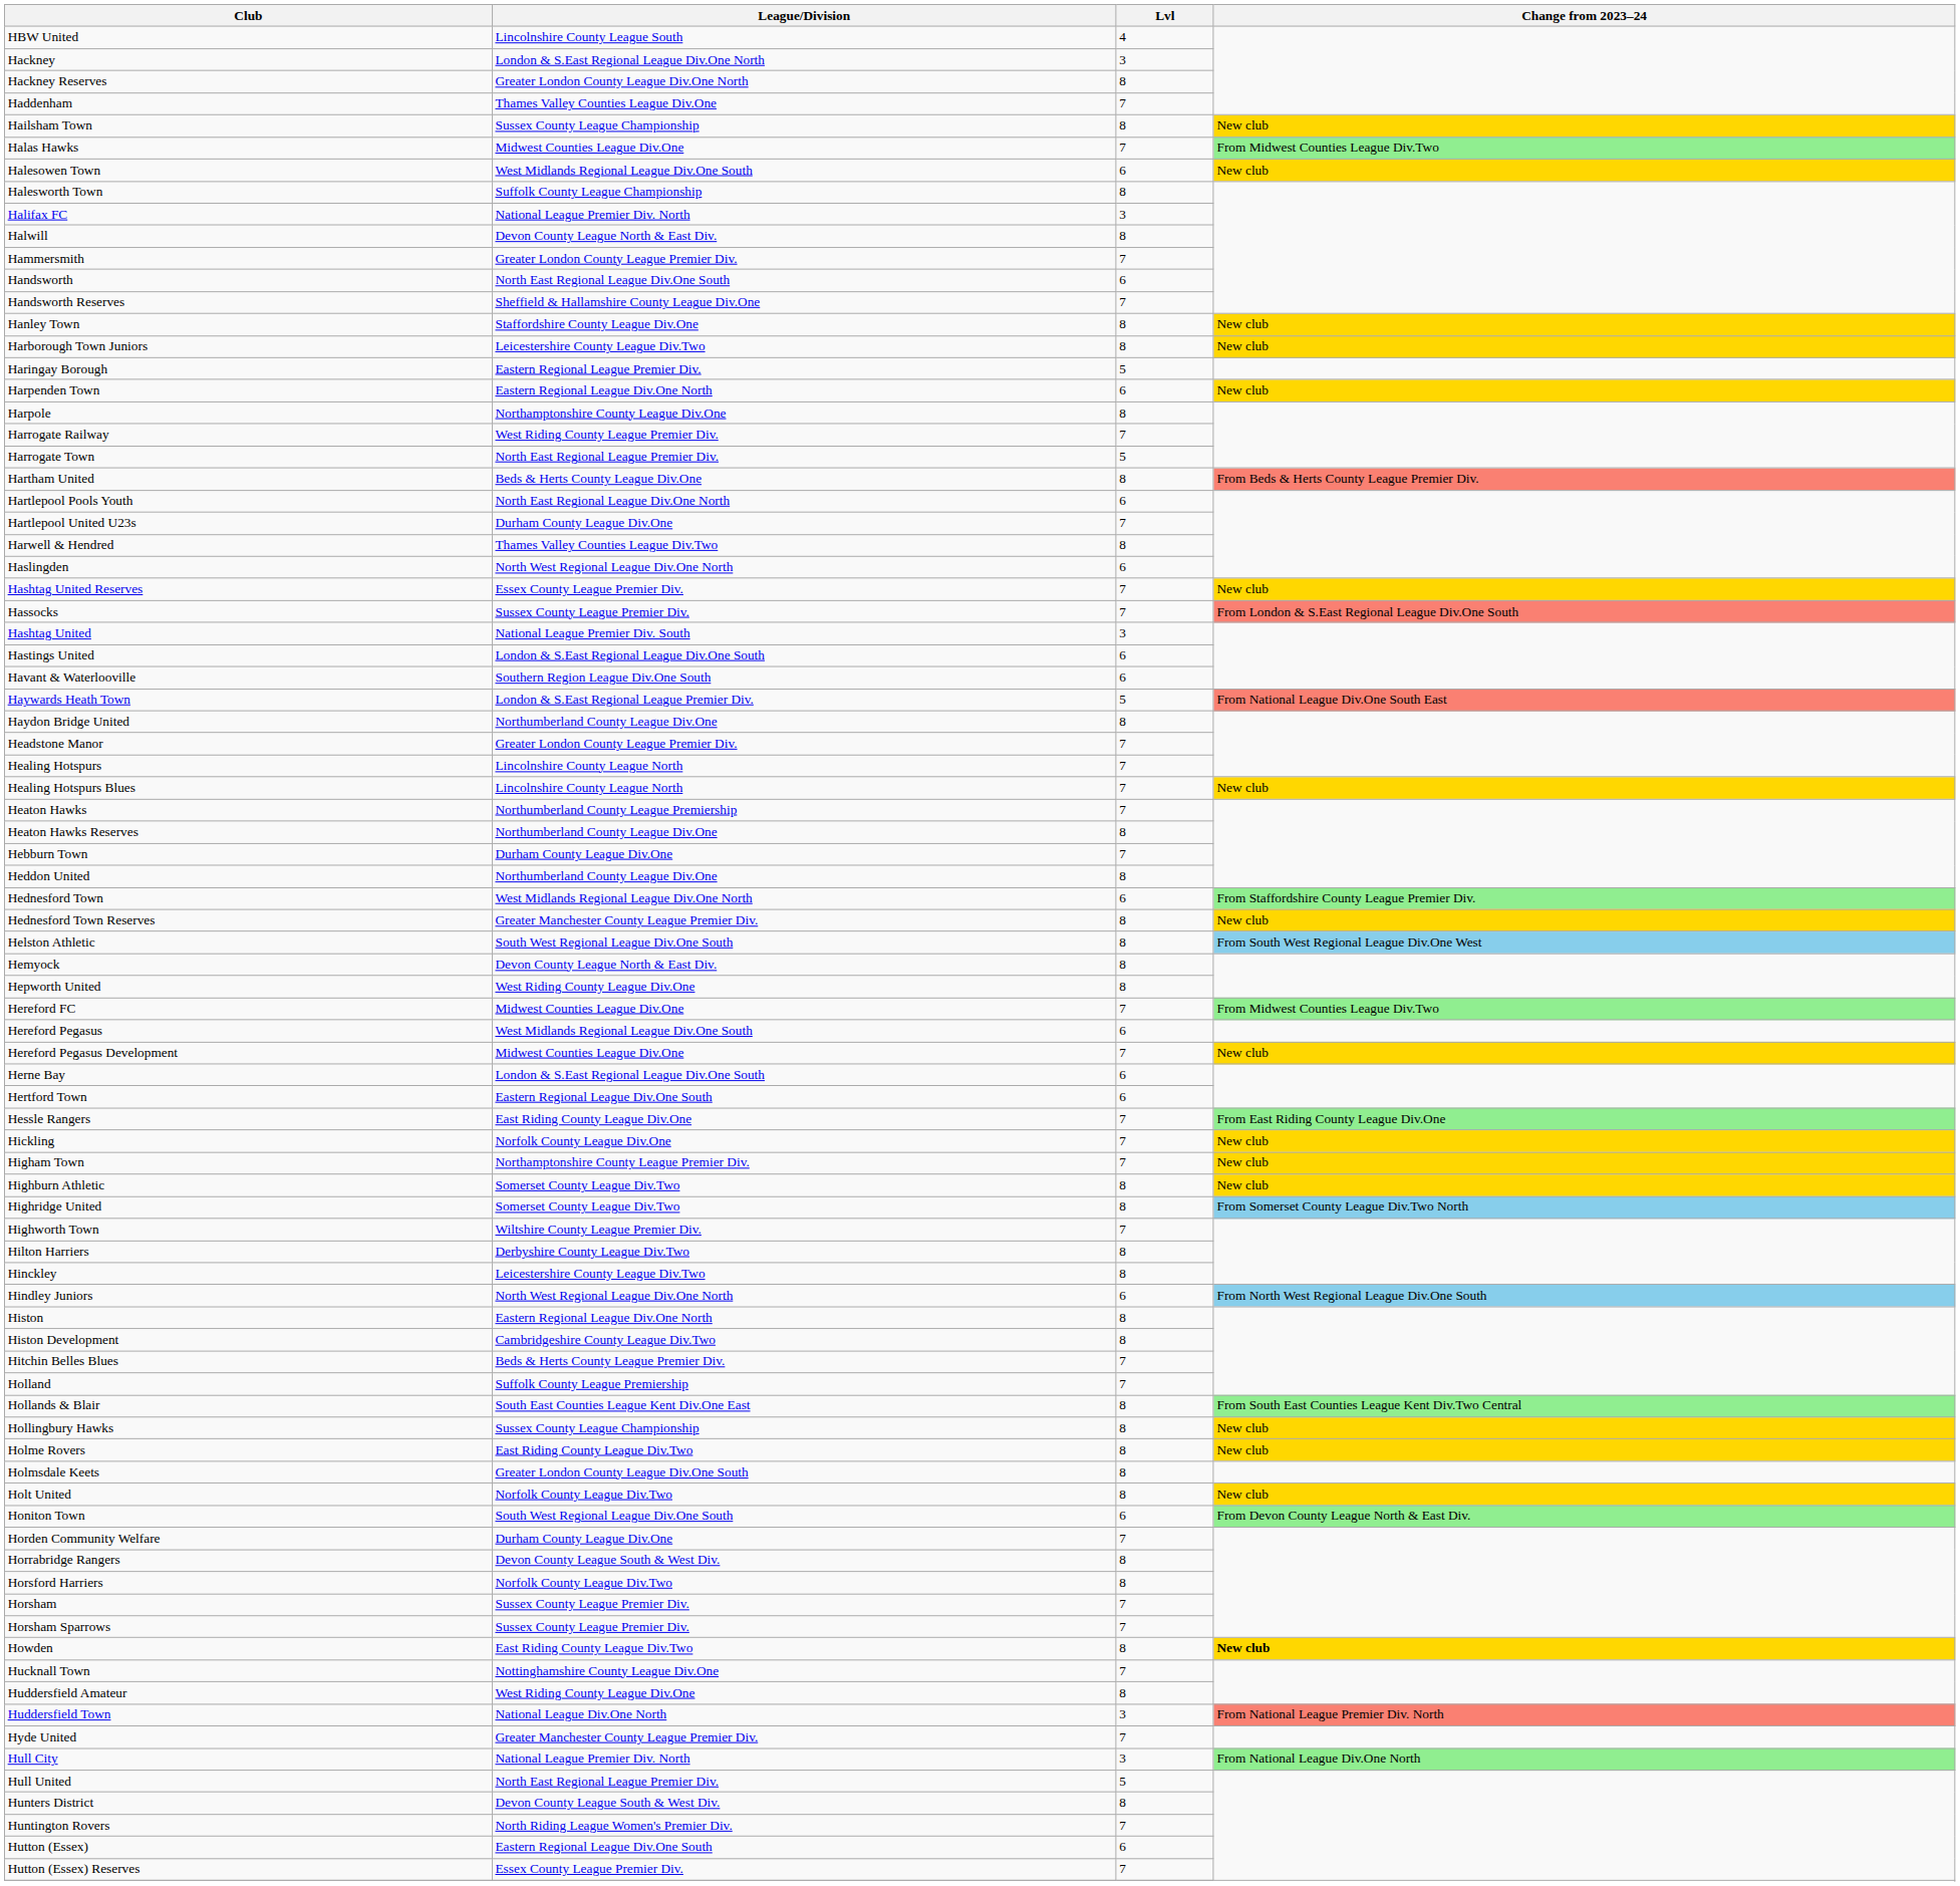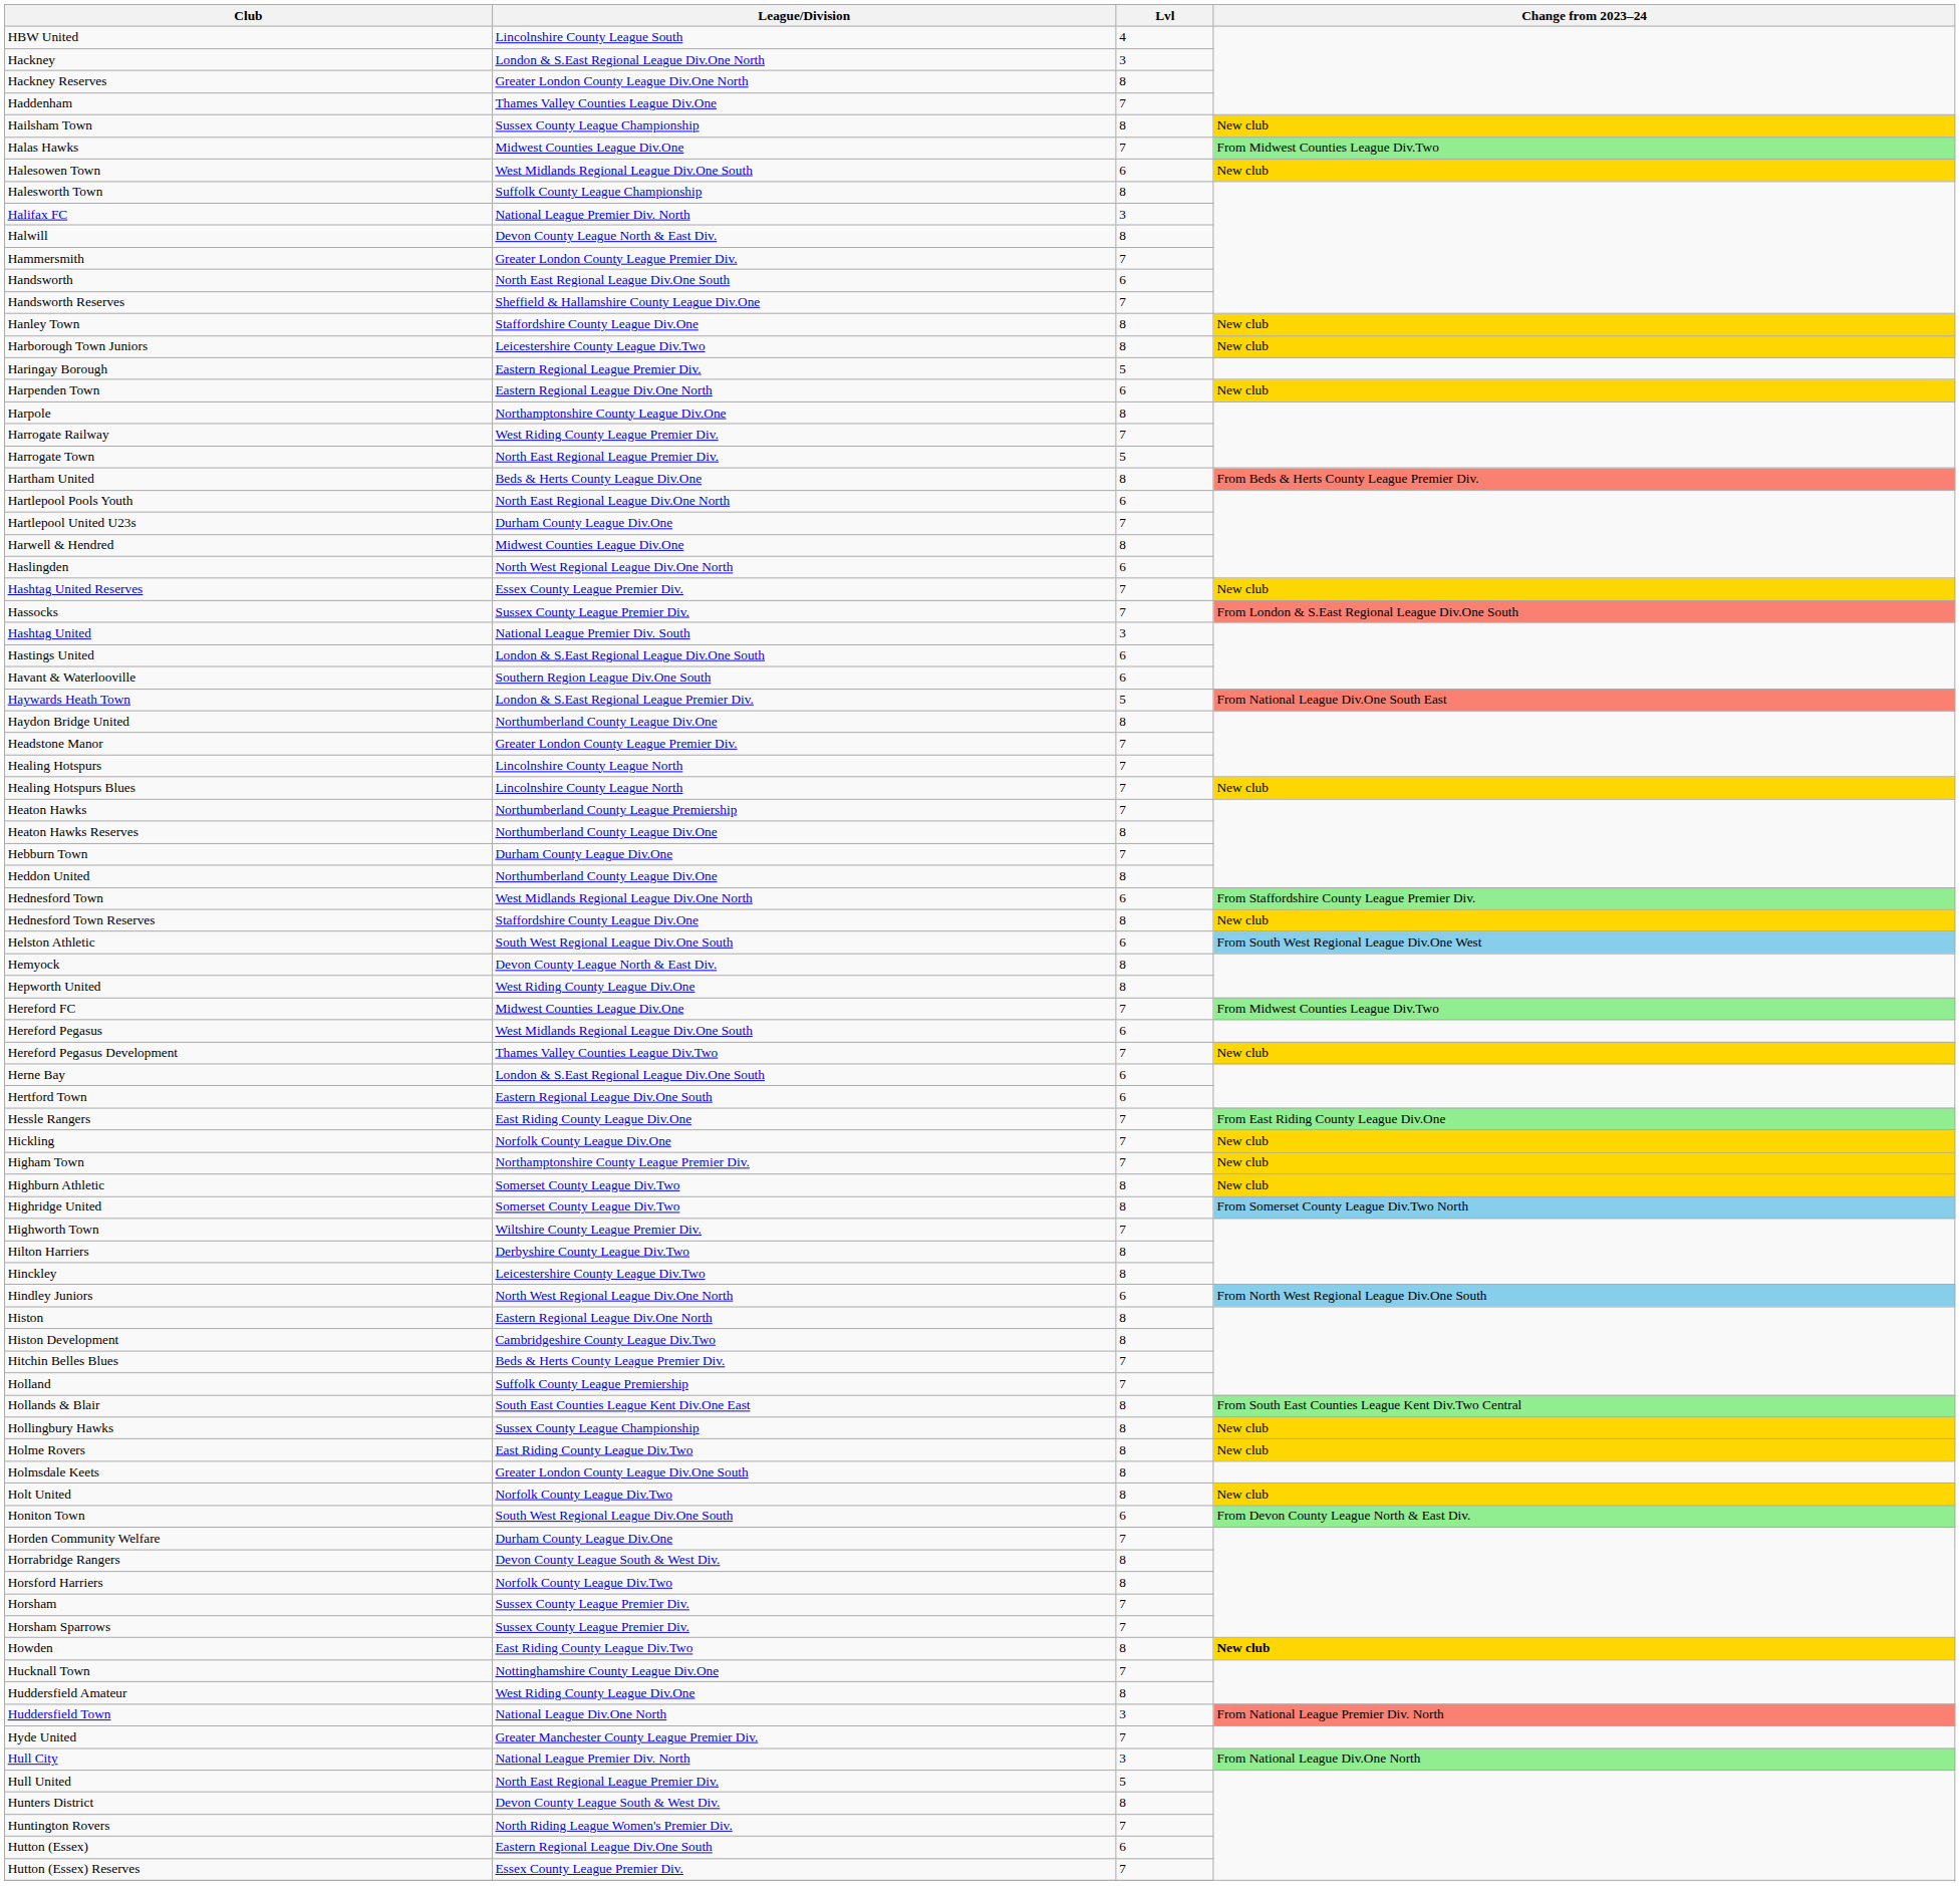Harwell & Hendred | League/Division: Thames Valley Counties League Div.Two -> Midwest Counties League Div.One
Hednesford Town Reserves | League/Division: Greater Manchester County League Premier Div. -> Staffordshire County League Div.One
Helston Athletic | Lvl: 8 -> 6
Hereford Pegasus Development | League/Division: Midwest Counties League Div.One -> Thames Valley Counties League Div.Two
